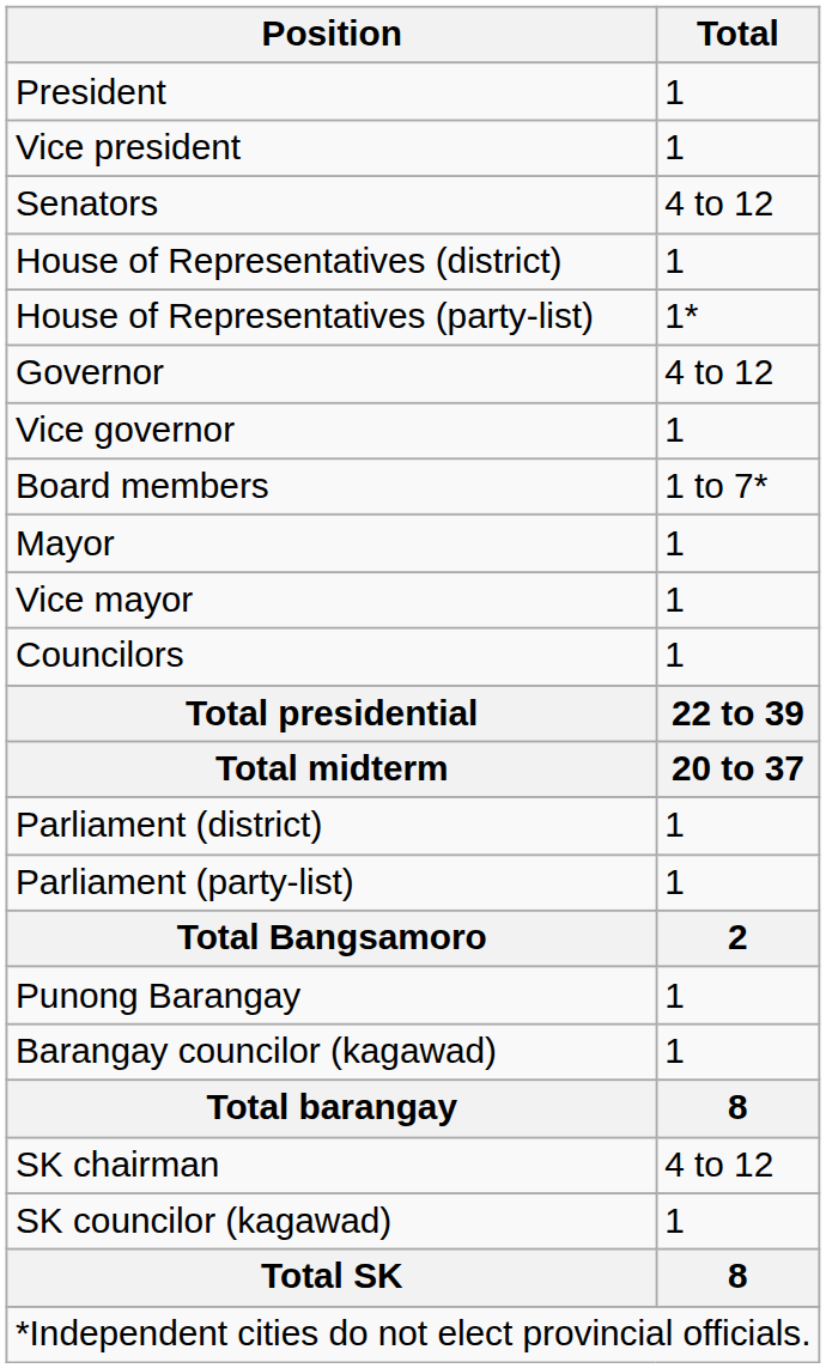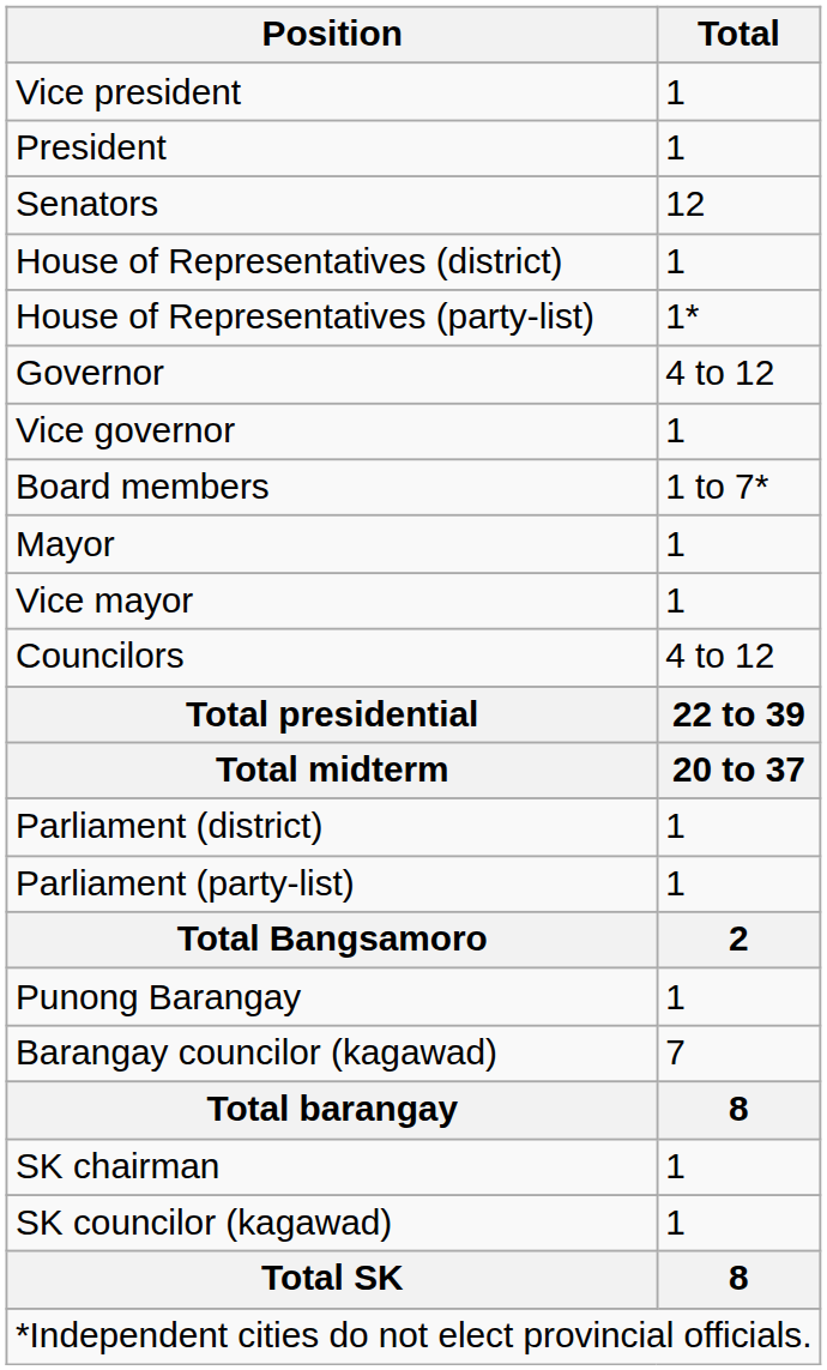rows swapped: President <-> Vice president
Senators | Total: 4 to 12 -> 12
Councilors | Total: 1 -> 4 to 12
Barangay councilor (kagawad) | Total: 1 -> 7
SK chairman | Total: 4 to 12 -> 1
